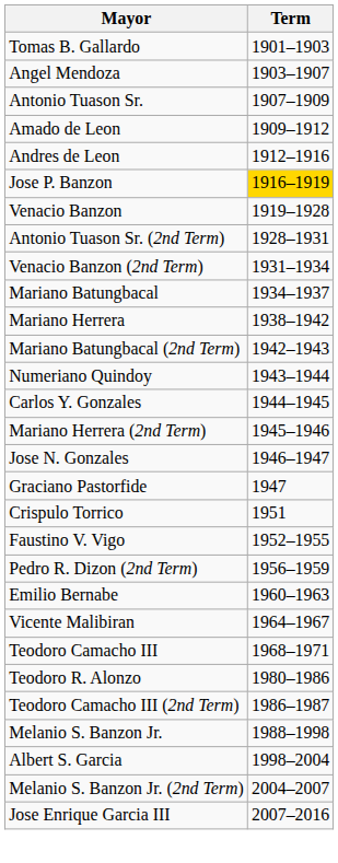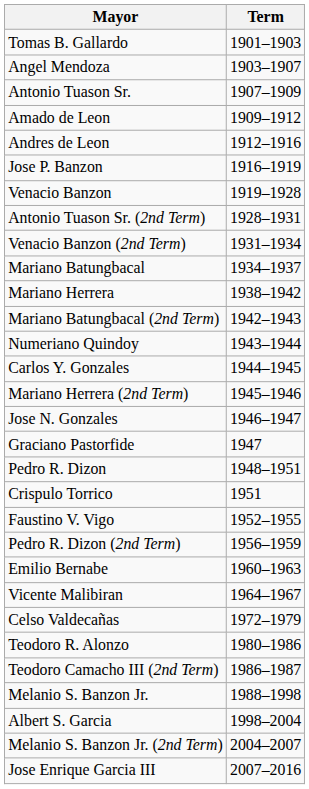Jose P. Banzon | Term: gold background -> no background
+ row: Pedro R. Dizon | 1948–1951
- row: Teodoro Camacho III | 1968–1971
+ row: Celso Valdecañas | 1972–1979
